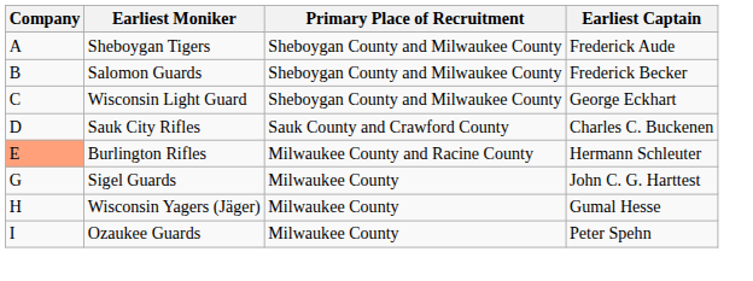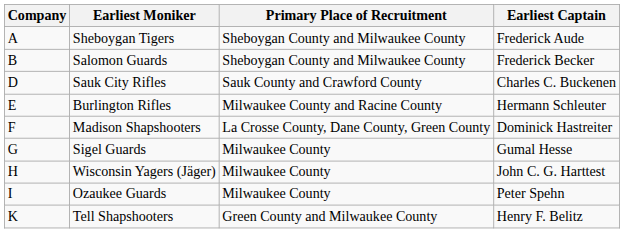- row: C | Wisconsin Light Guard | Sheboygan County and Milwaukee County | George Eckhart
Burlington Rifles | Company: lightsalmon background -> no background
+ row: F | Madison Shapshooters | La Crosse County, Dane County, Green County | Dominick Hastreiter
Sigel Guards | Earliest Captain: John C. G. Harttest -> Gumal Hesse
Wisconsin Yagers (Jäger) | Earliest Captain: Gumal Hesse -> John C. G. Harttest
+ row: K | Tell Shapshooters | Green County and Milwaukee County | Henry F. Belitz
